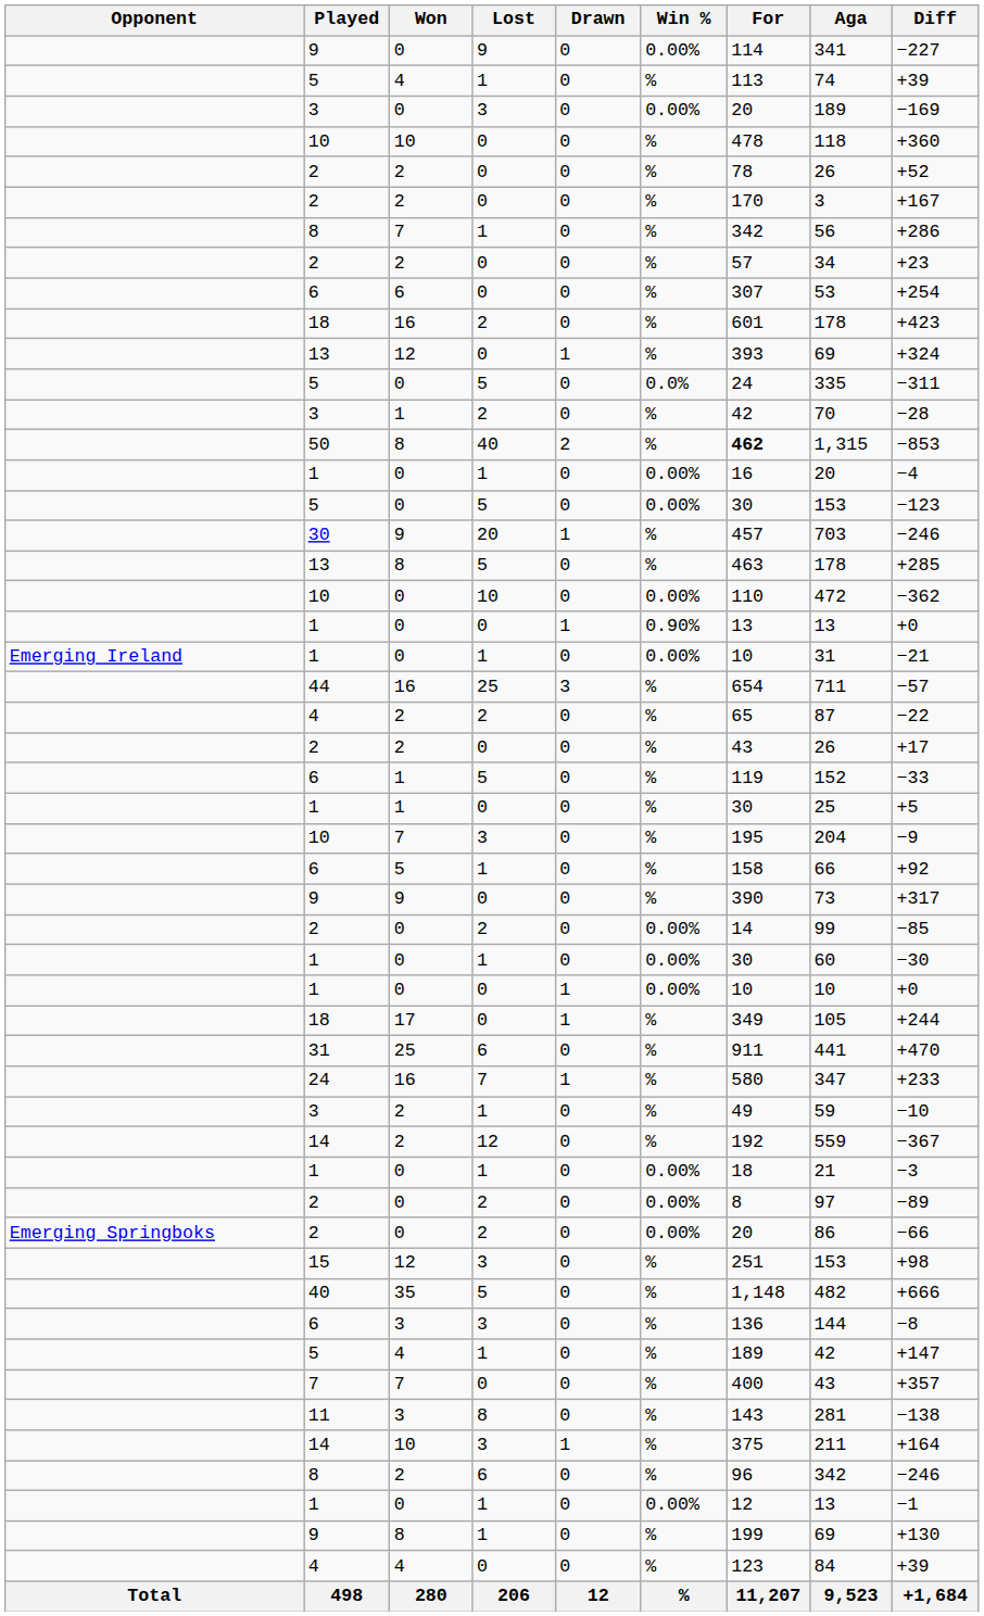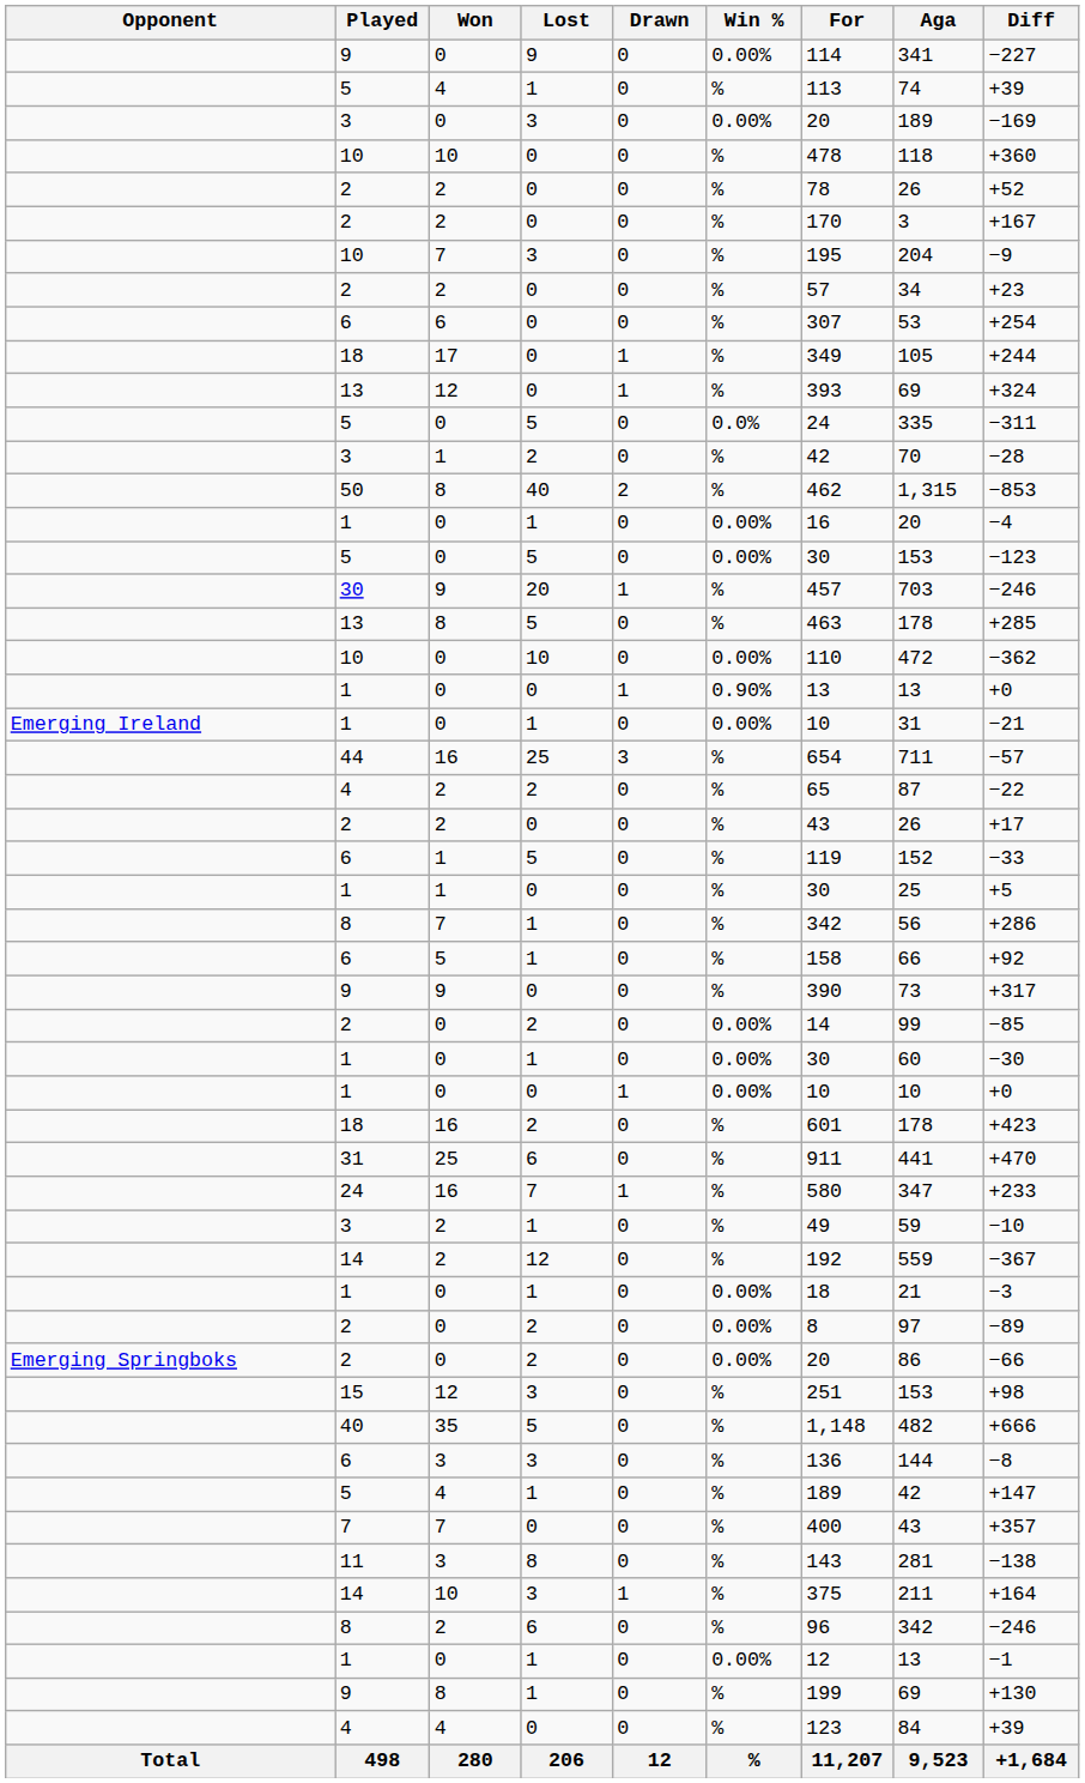rows swapped: 10 / 7 <-> 8 / 7
rows swapped: 18 / 17 <-> 18 / 16
50 | For: bold -> normal
